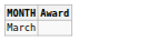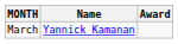+ column: Name | Yannick Kamanan
